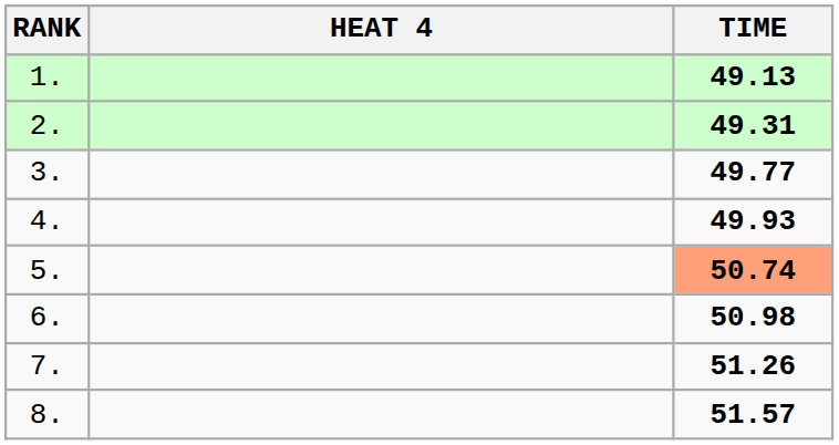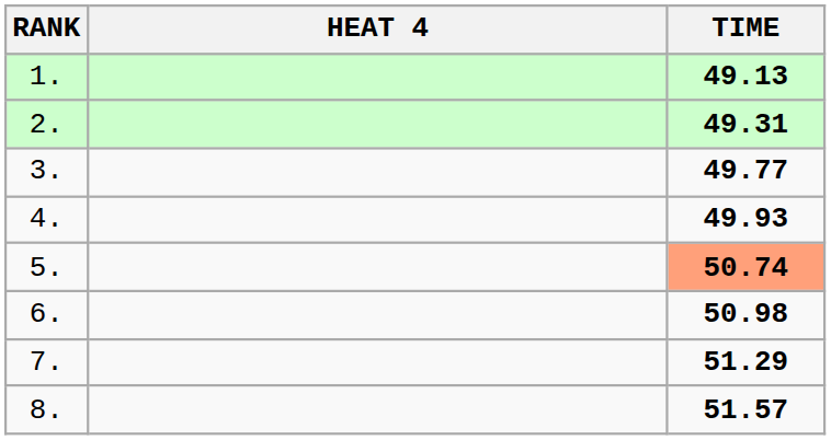7. | TIME: 51.26 -> 51.29
